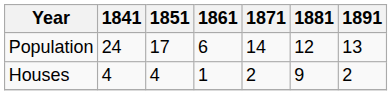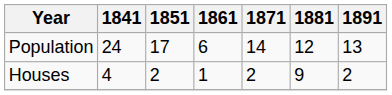Houses | 1851: 4 -> 2
